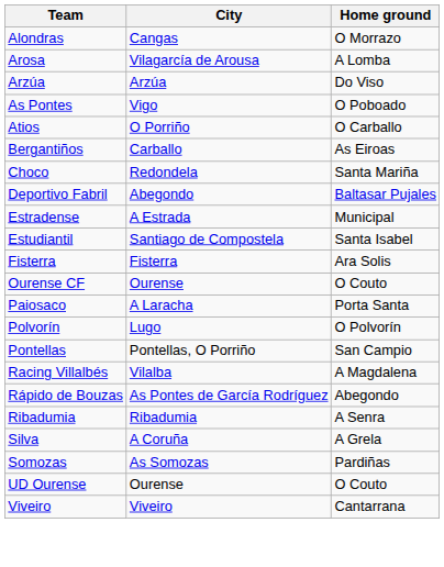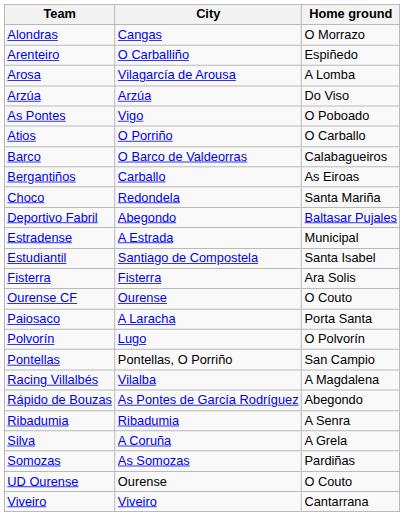+ row: Arenteiro | O Carballiño | Espiñedo
+ row: Barco | O Barco de Valdeorras | Calabagueiros
